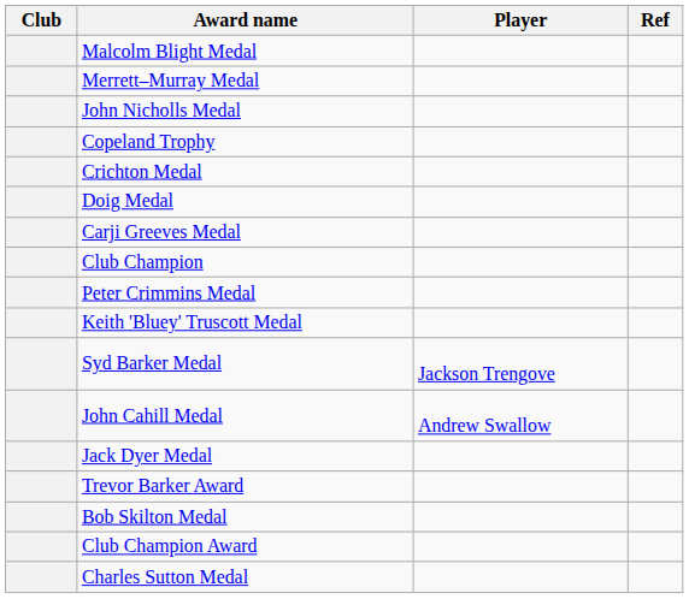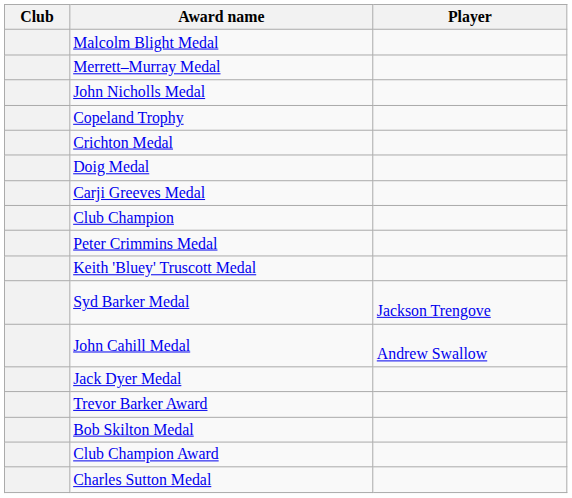- column: Ref
